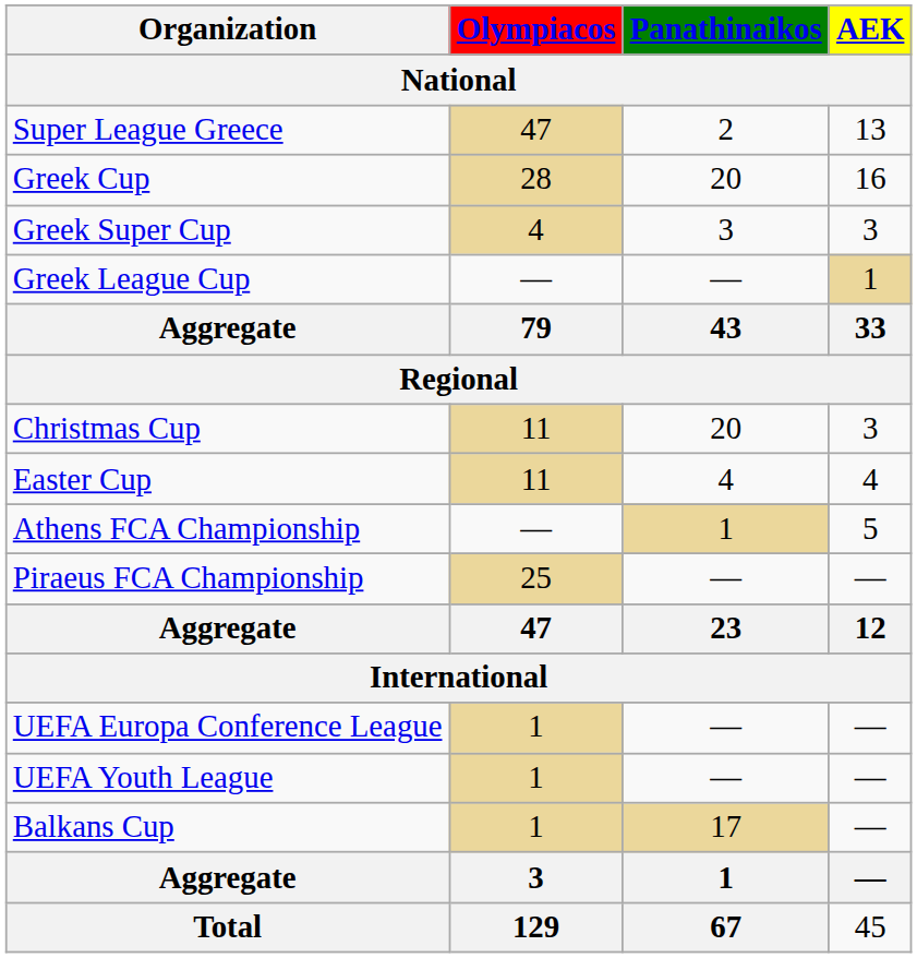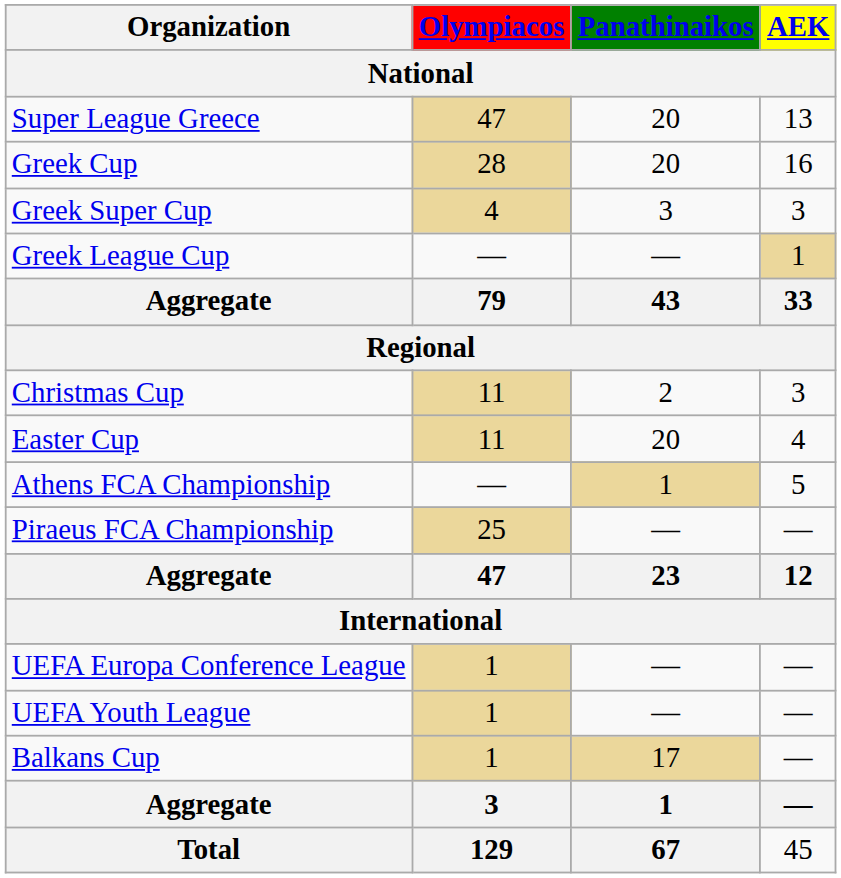Super League Greece | Panathinaikos: 2 -> 20
Christmas Cup | Panathinaikos: 20 -> 2
Easter Cup | Panathinaikos: 4 -> 20
